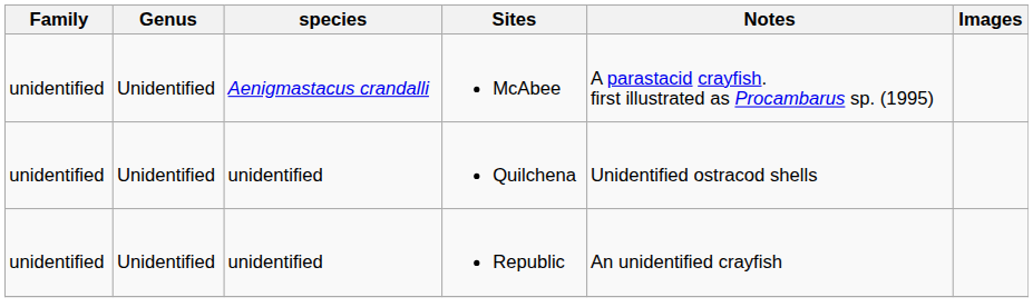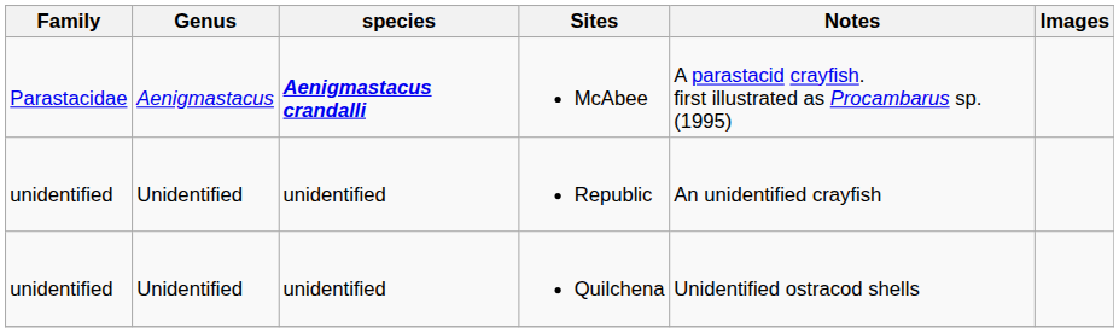McAbee | Family: unidentified -> Parastacidae
McAbee | Genus: Unidentified -> Aenigmastacus
McAbee | species: normal -> bold
rows swapped: Republic <-> Quilchena
